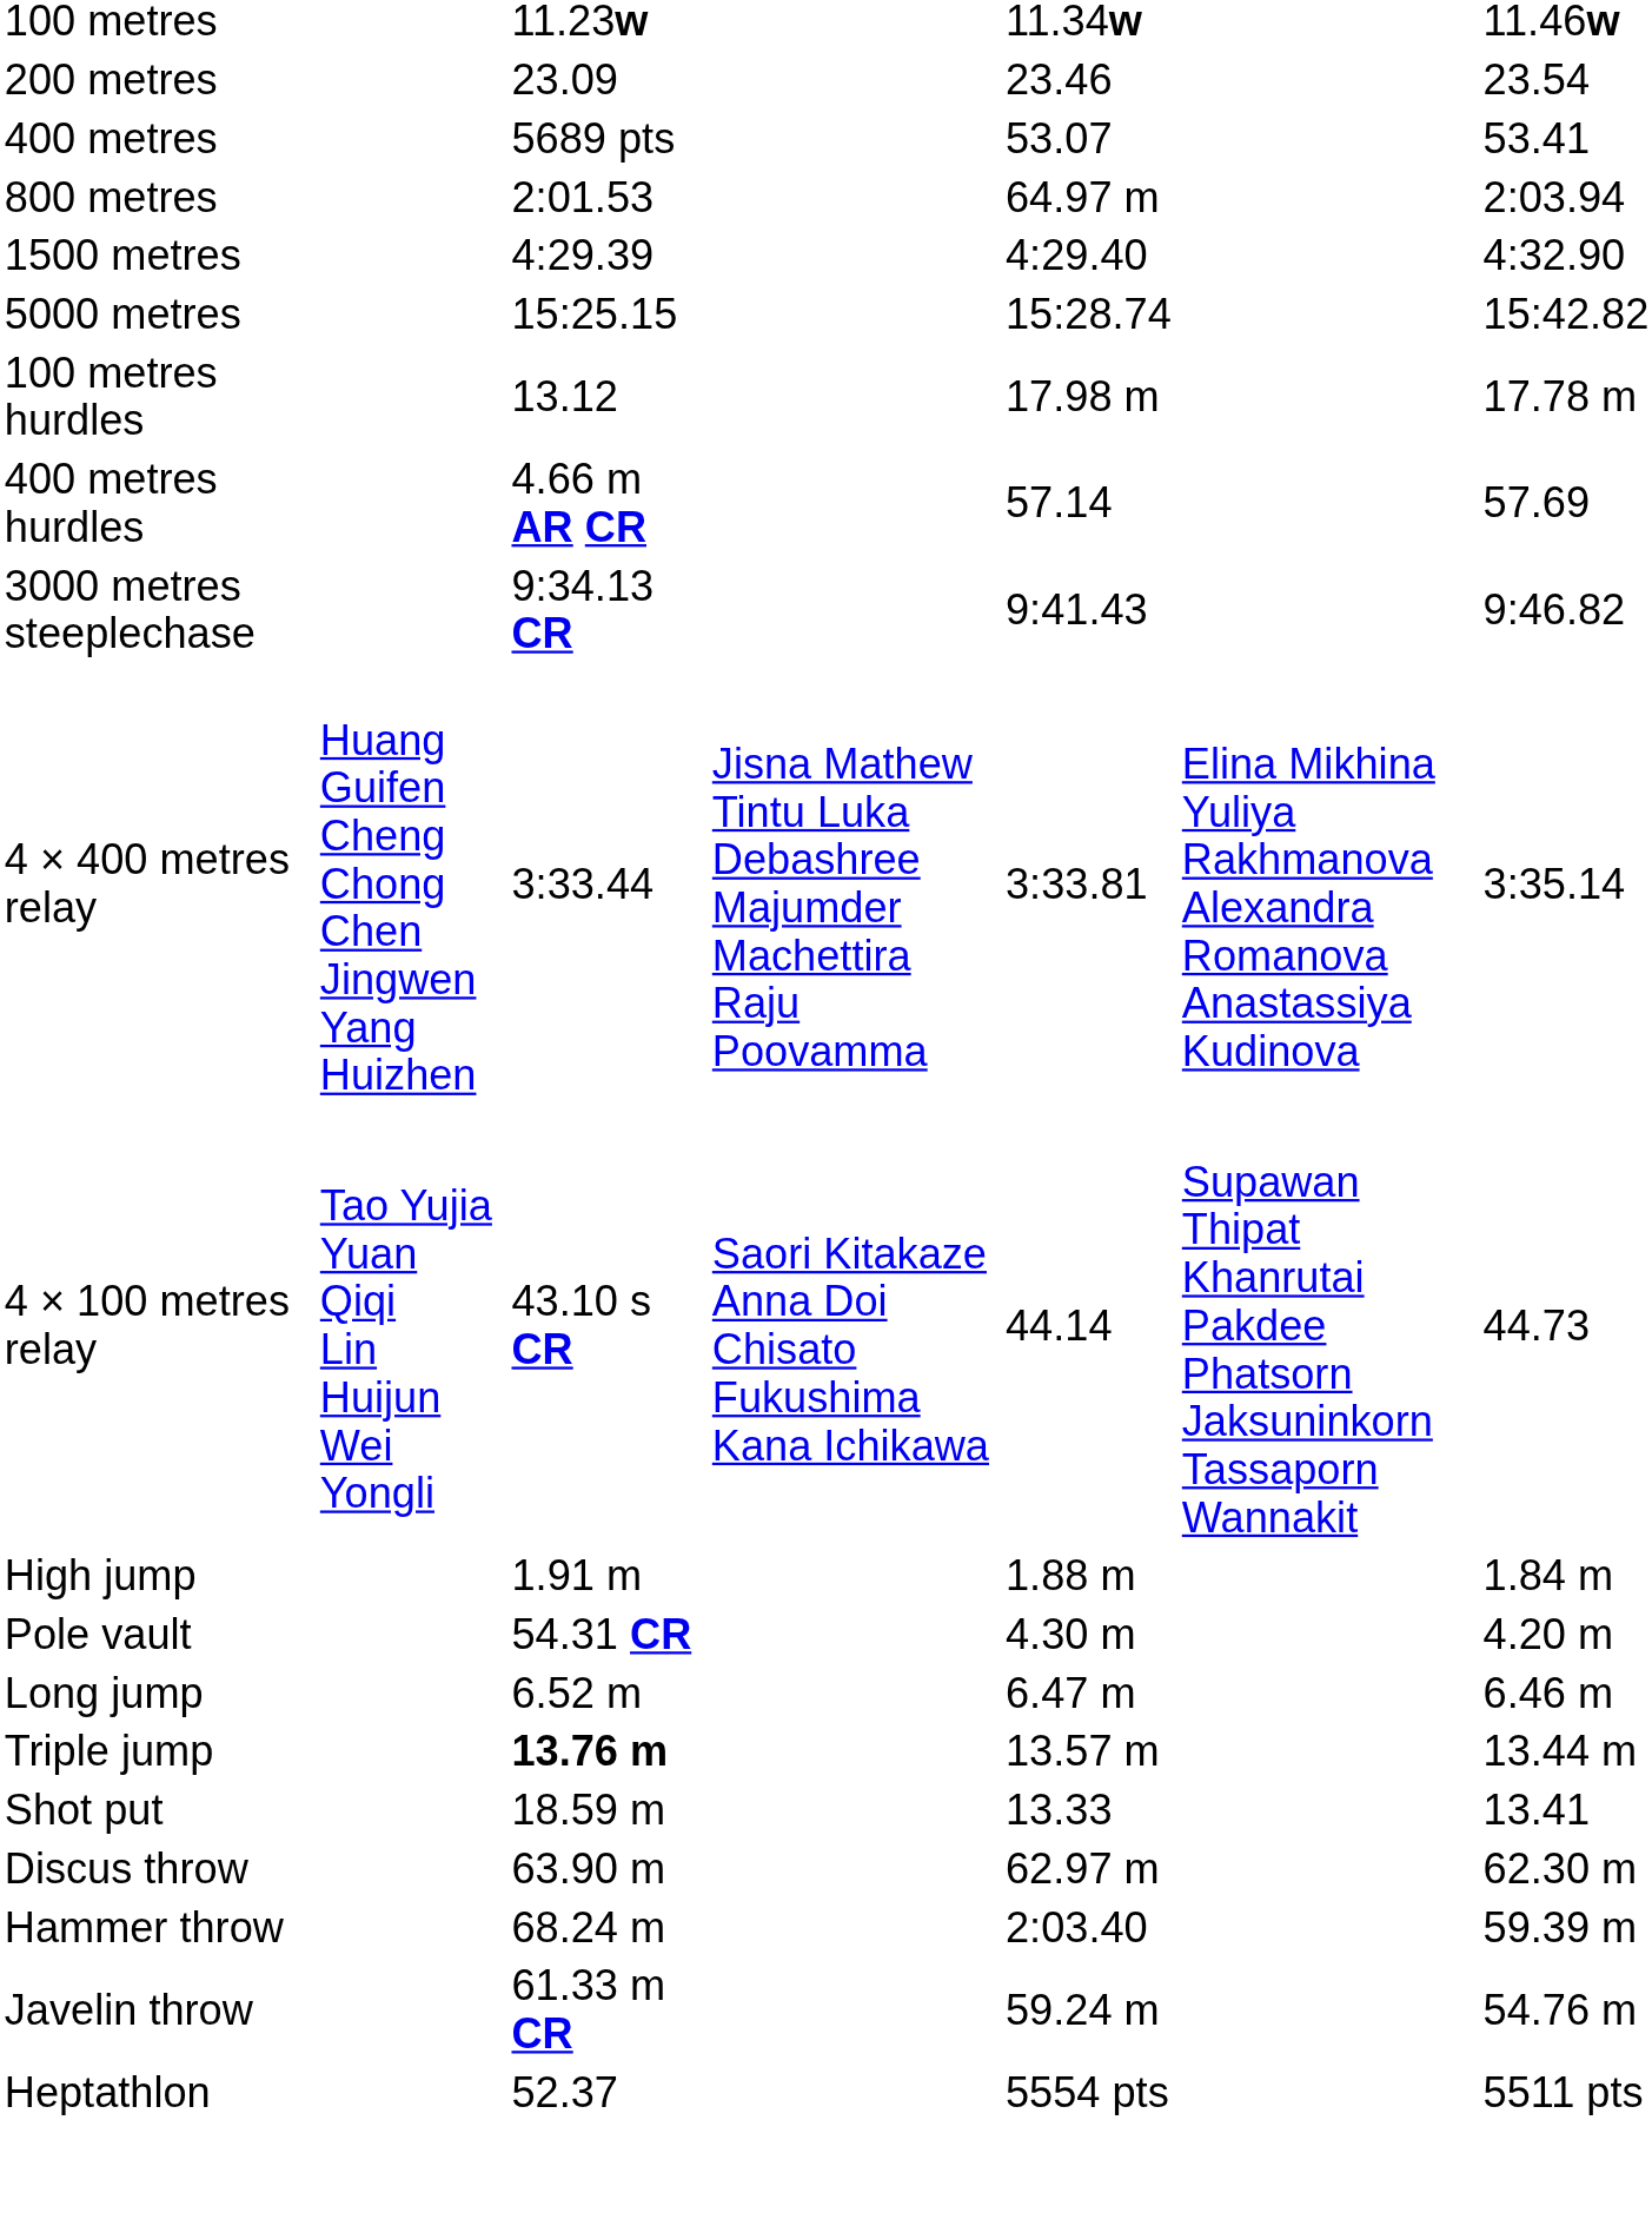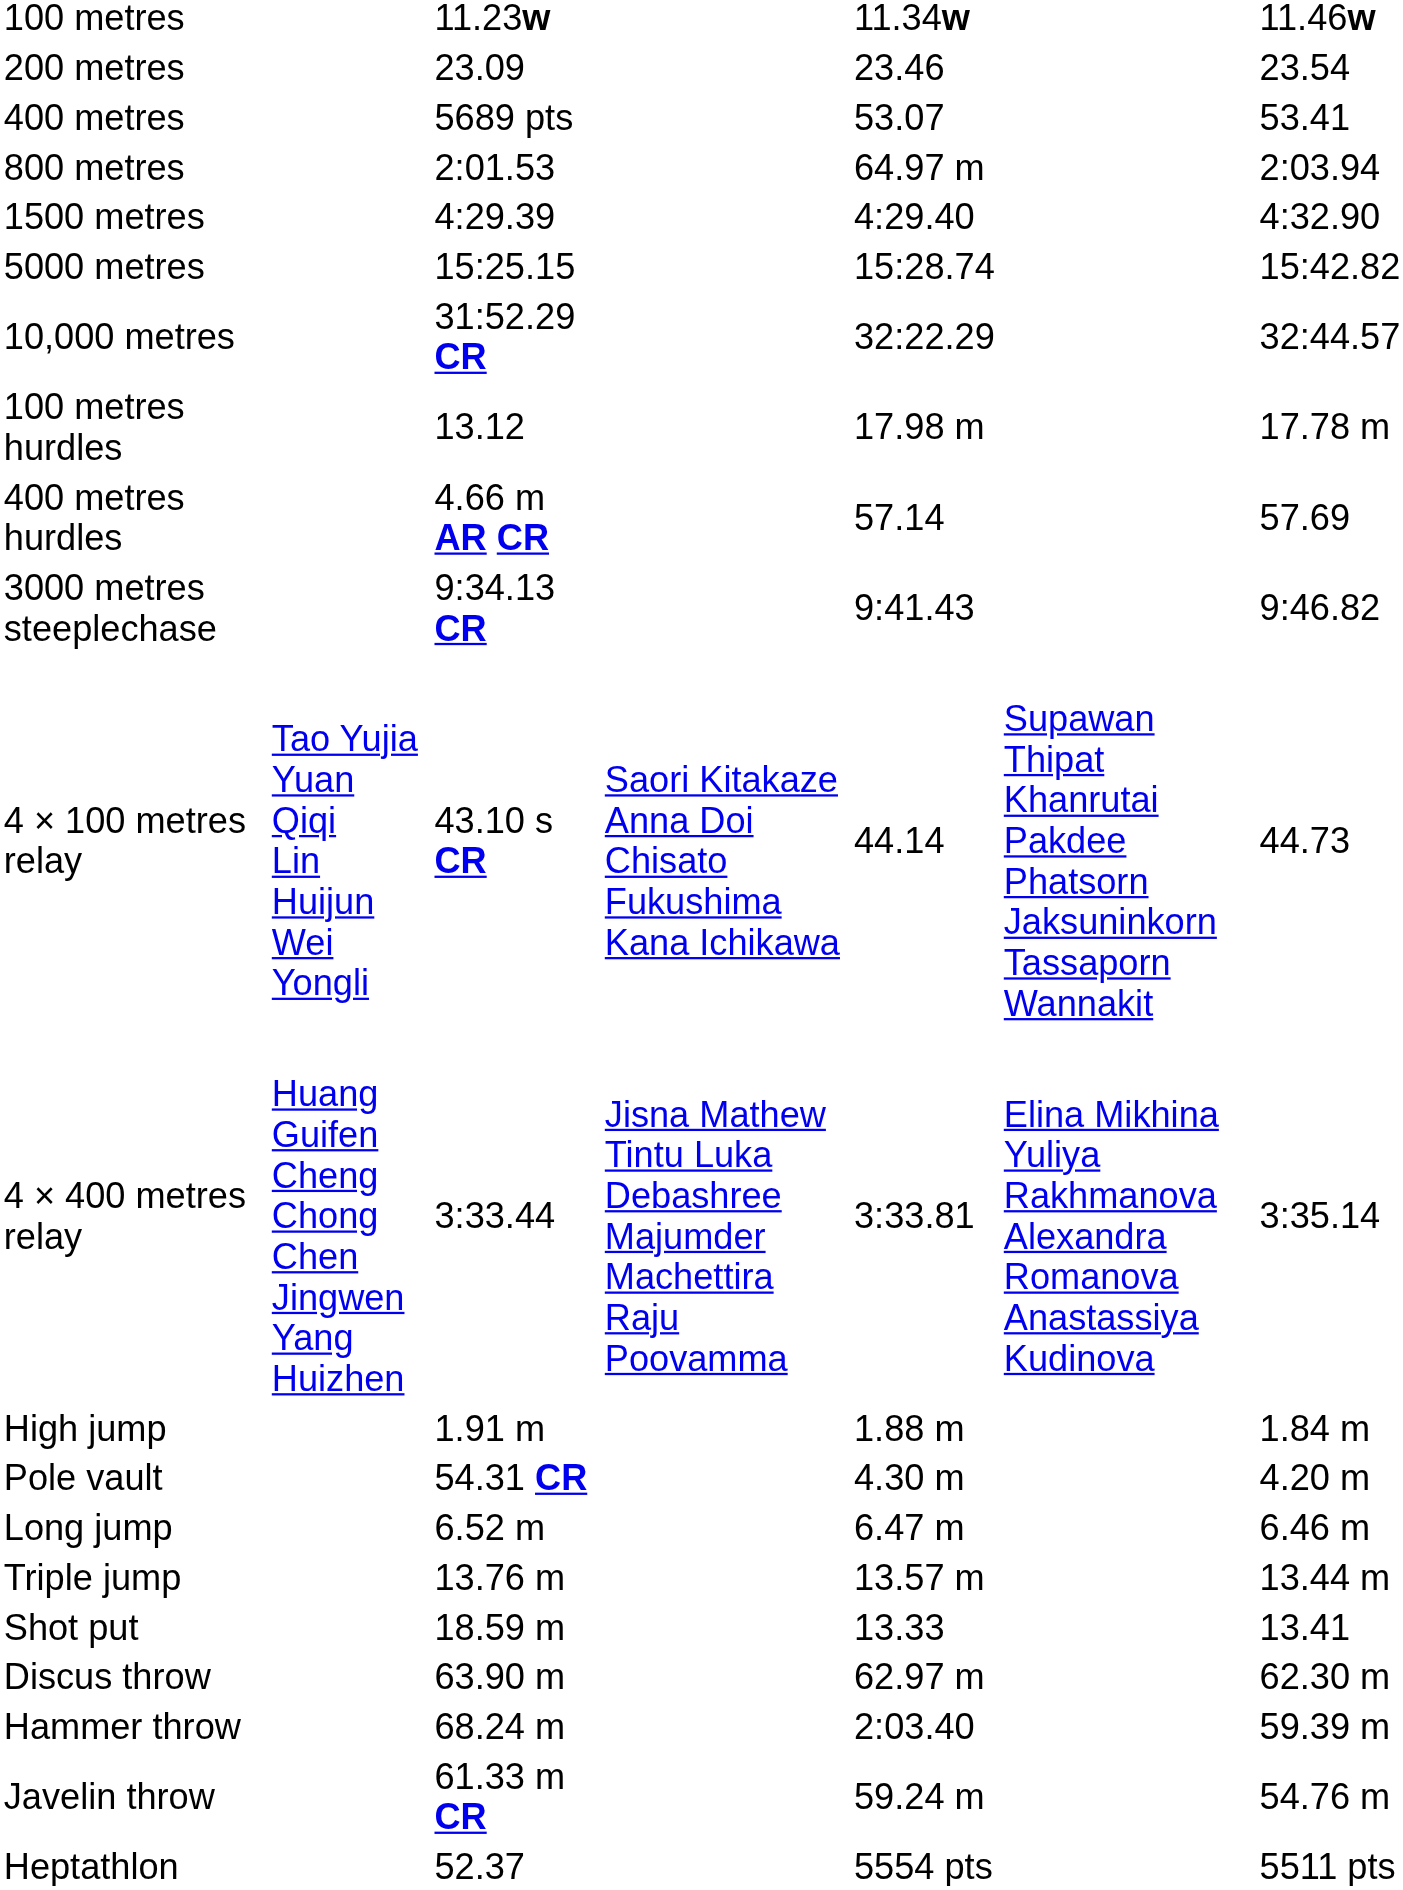+ row: 10,000 metres | 31:52.29 CR | 32:22.29 | 32:44.57
rows swapped: 4 × 100 metres relay <-> 4 × 400 metres relay
Triple jump | column 3: bold -> normal
